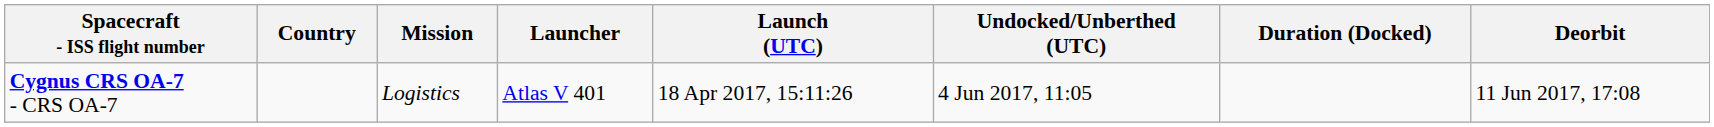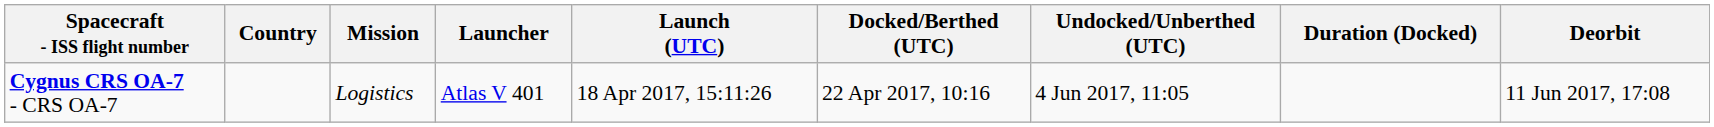+ column: Docked/Berthed (UTC) | 22 Apr 2017, 10:16
